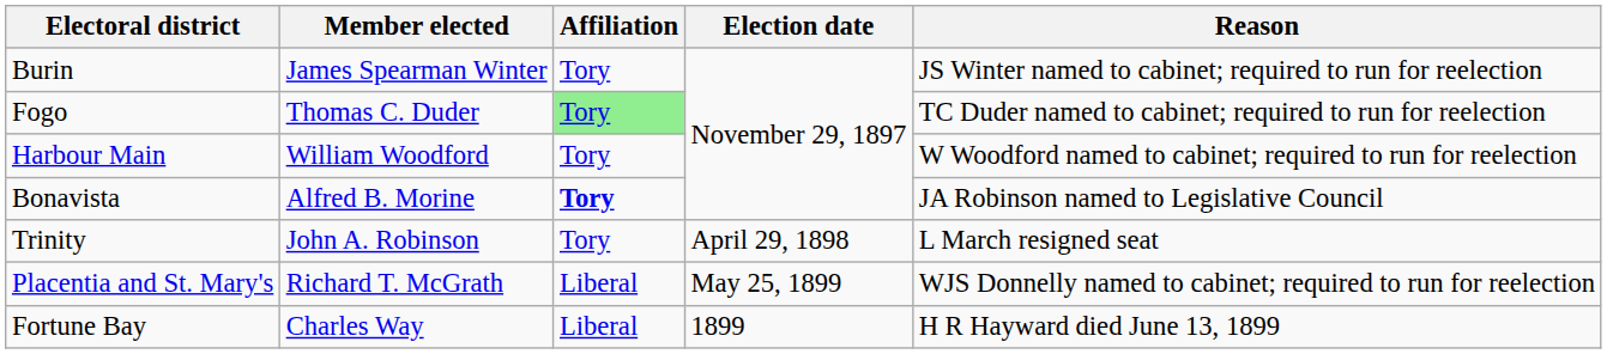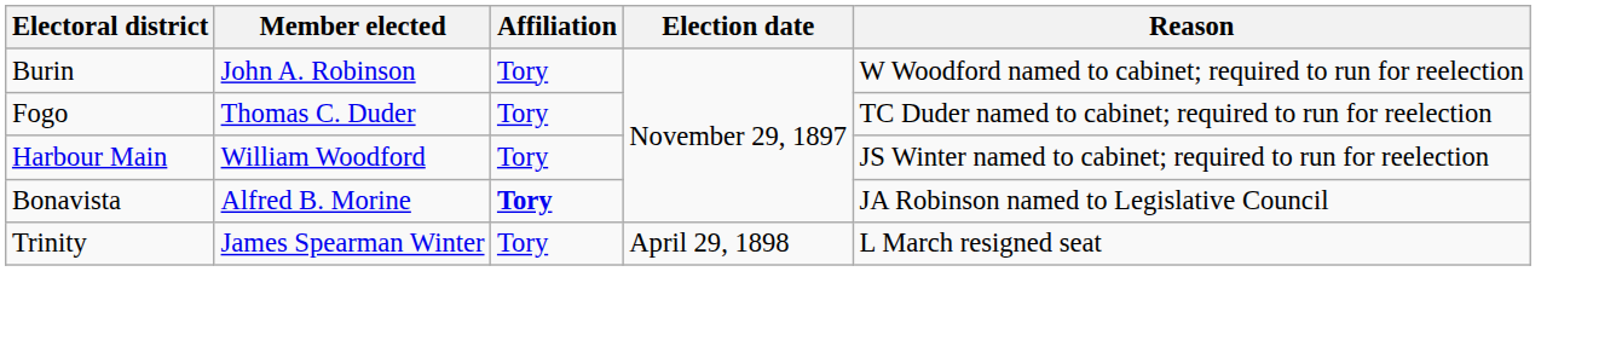Burin | Member elected: James Spearman Winter -> John A. Robinson
Burin | Reason: JS Winter named to cabinet; required to run for reelection -> W Woodford named to cabinet; required to run for reelection
Fogo | Affiliation: lightgreen background -> no background
Harbour Main | Reason: W Woodford named to cabinet; required to run for reelection -> JS Winter named to cabinet; required to run for reelection
Trinity | Member elected: John A. Robinson -> James Spearman Winter
- row: Placentia and St. Mary's | Richard T. McGrath | Liberal | May 25, 1899 | WJS Donnelly named to cabinet; required to run for reelection
- row: Fortune Bay | Charles Way | Liberal | 1899 | H R Hayward died June 13, 1899
